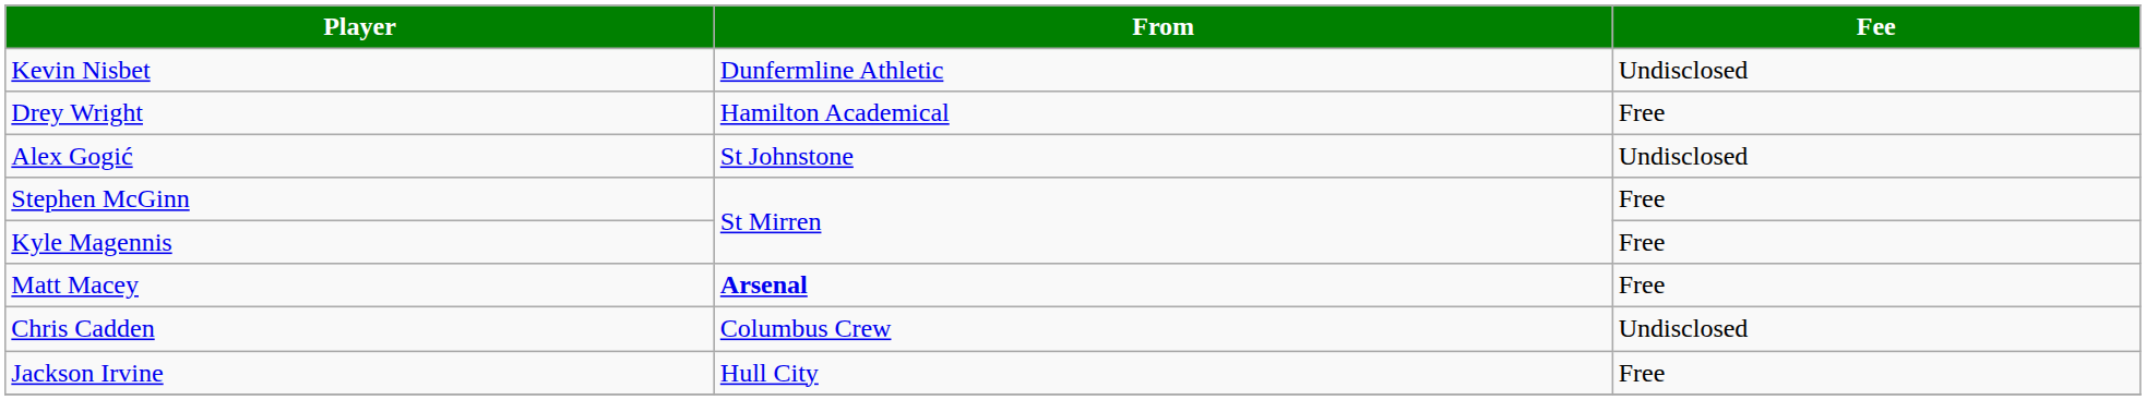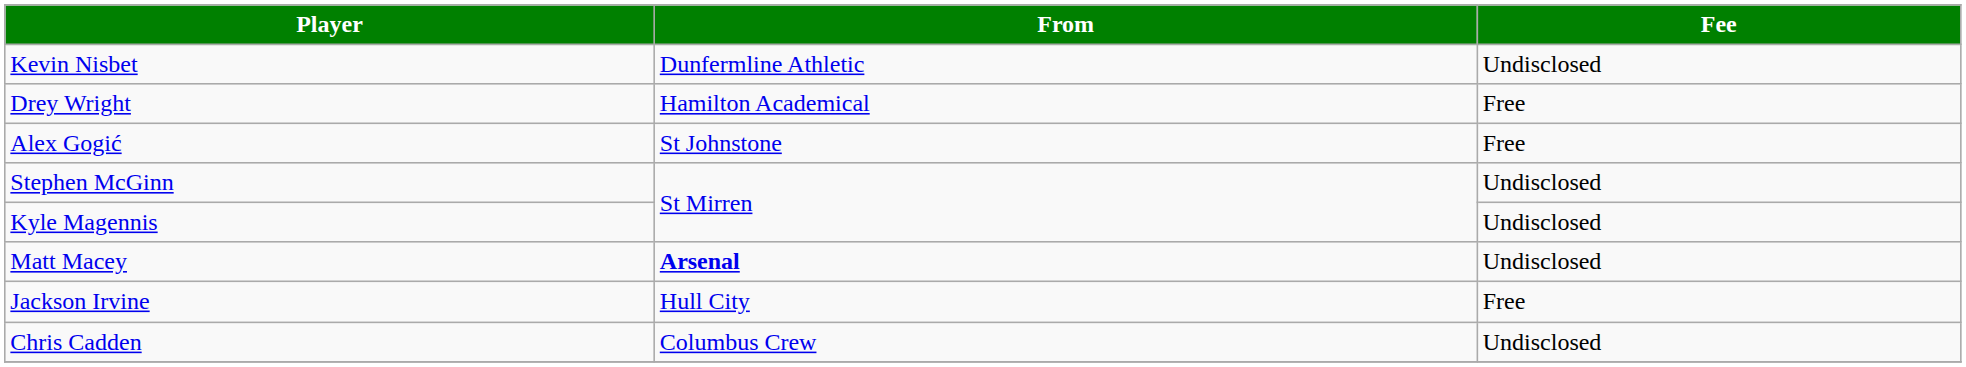Alex Gogić | Fee: Undisclosed -> Free
Stephen McGinn | Fee: Free -> Undisclosed
Kyle Magennis | Fee: Free -> Undisclosed
Matt Macey | Fee: Free -> Undisclosed
rows swapped: Jackson Irvine <-> Chris Cadden
